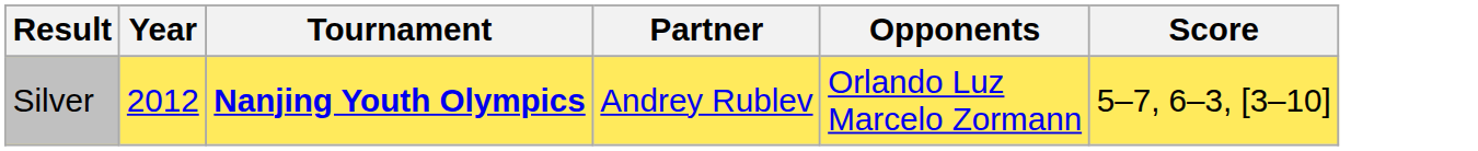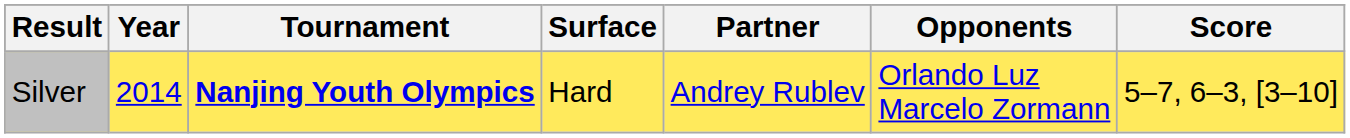+ column: Surface | Hard
Silver | Year: 2012 -> 2014
